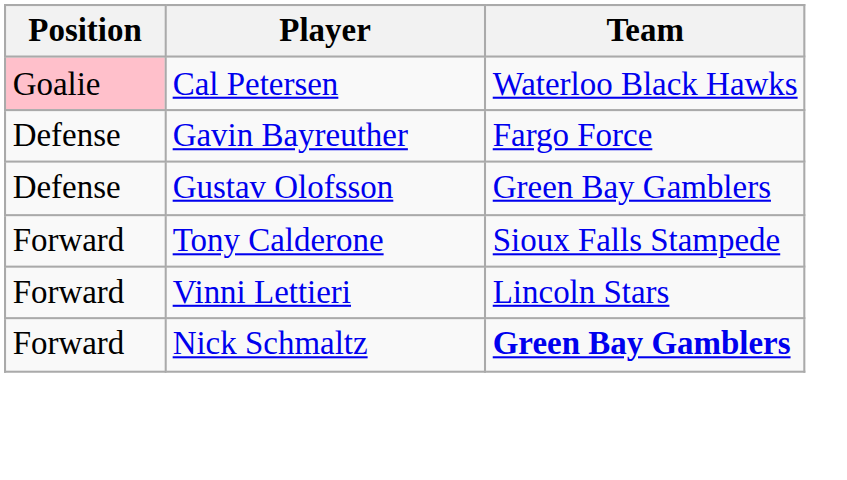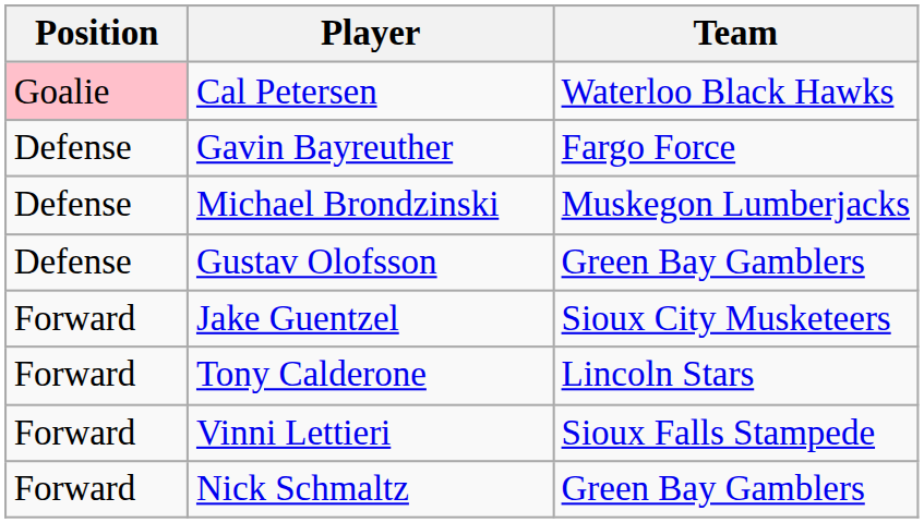+ row: Defense | Michael Brondzinski | Muskegon Lumberjacks
+ row: Forward | Jake Guentzel | Sioux City Musketeers
Tony Calderone | Team: Sioux Falls Stampede -> Lincoln Stars
Vinni Lettieri | Team: Lincoln Stars -> Sioux Falls Stampede
Nick Schmaltz | Team: bold -> normal
